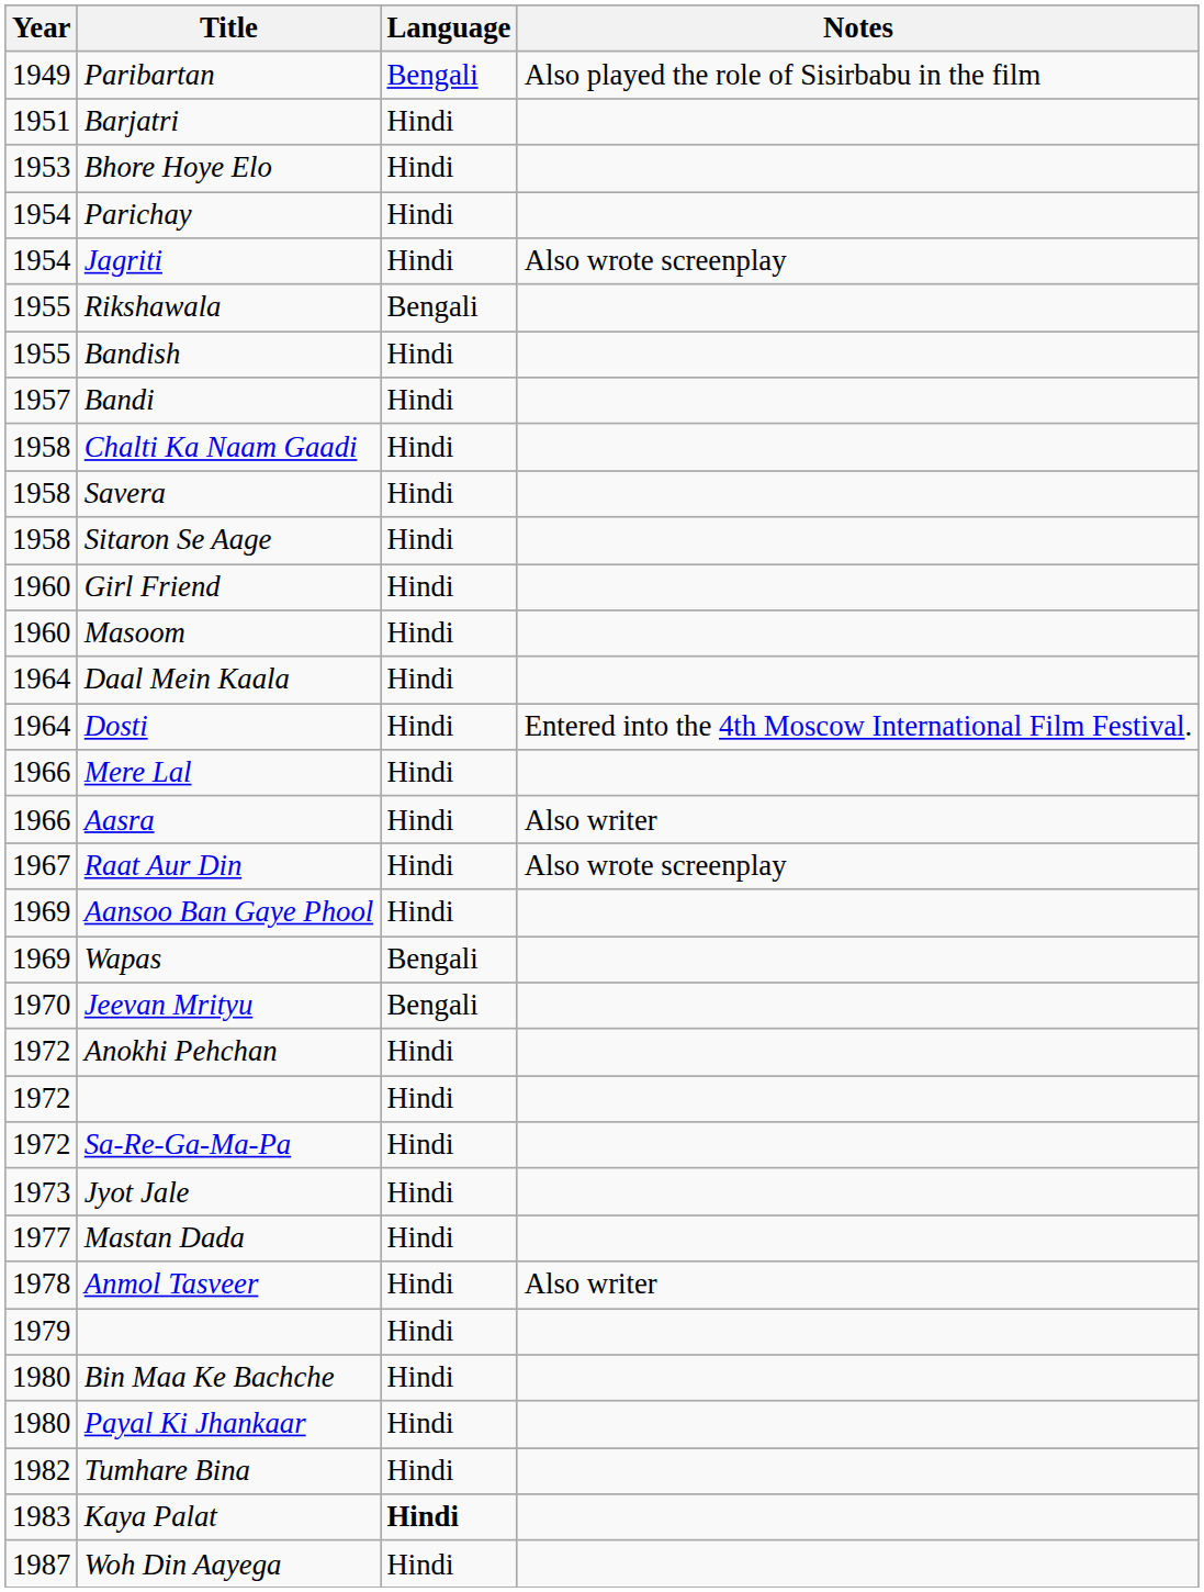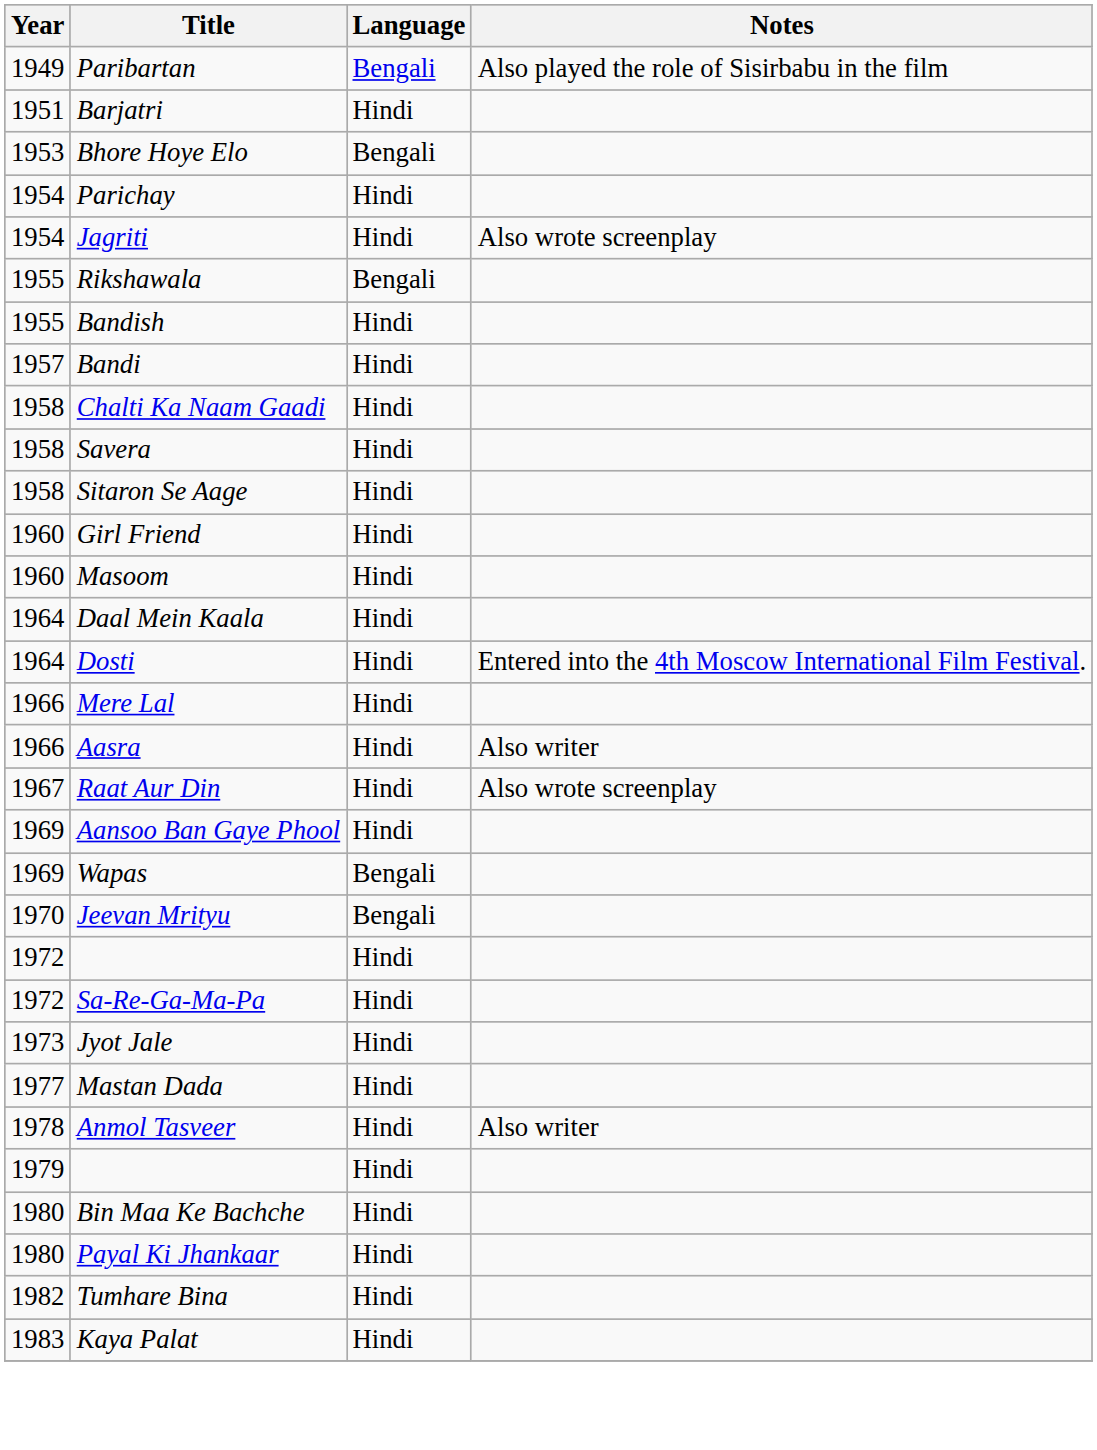Bhore Hoye Elo | Language: Hindi -> Bengali
- row: 1972 | Anokhi Pehchan | Hindi
Kaya Palat | Language: bold -> normal
- row: 1987 | Woh Din Aayega | Hindi
